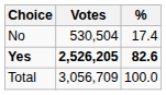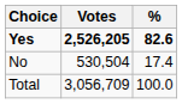rows swapped: Yes <-> No
